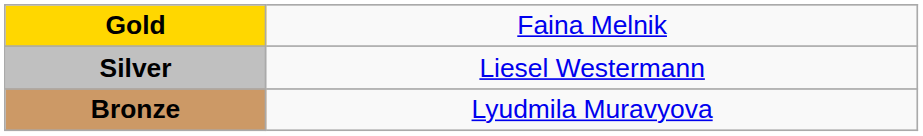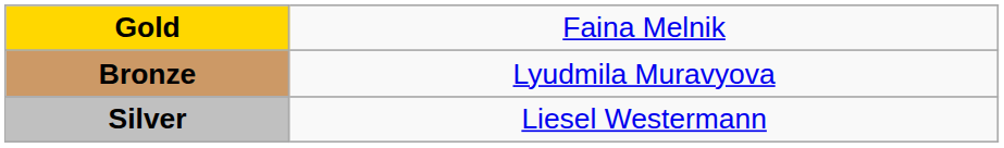rows swapped: Silver <-> Bronze
